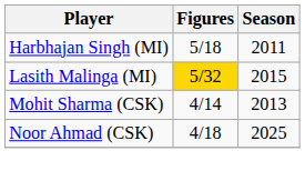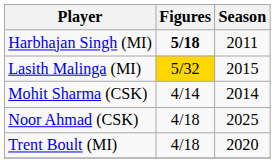Harbhajan Singh (MI) | Figures: normal -> bold
Mohit Sharma (CSK) | Season: 2013 -> 2014
+ row: Trent Boult (MI) | 4/18 | 2020
